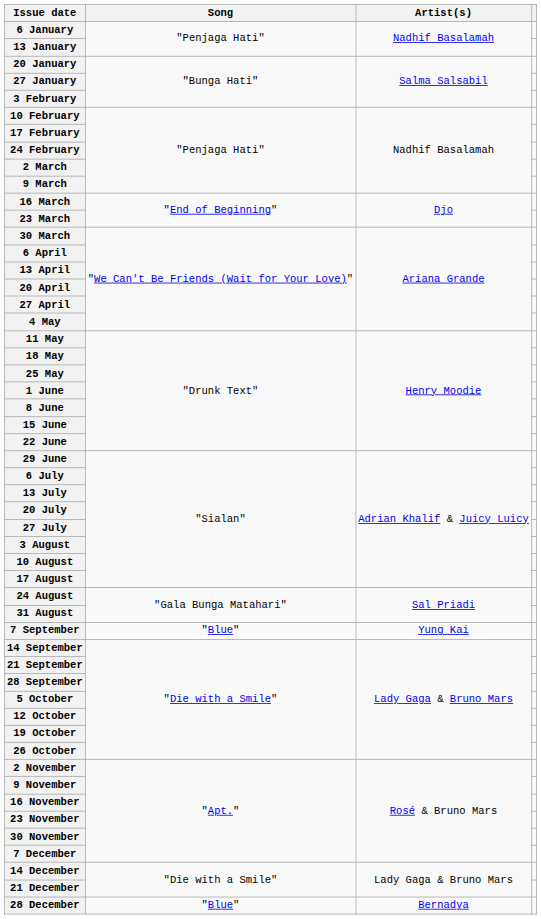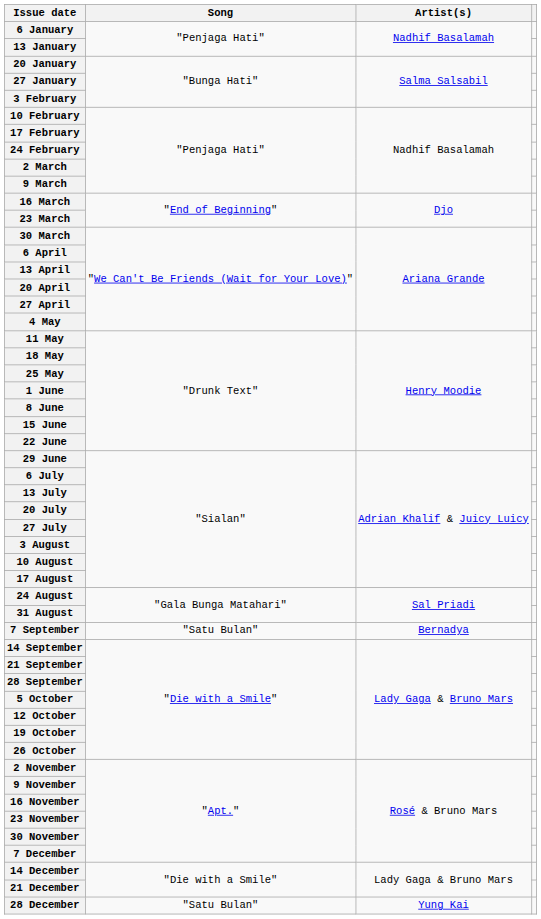7 September | Song: "Blue" -> "Satu Bulan"
7 September | Artist(s): Yung Kai -> Bernadya
28 December | Song: "Blue" -> "Satu Bulan"
28 December | Artist(s): Bernadya -> Yung Kai
